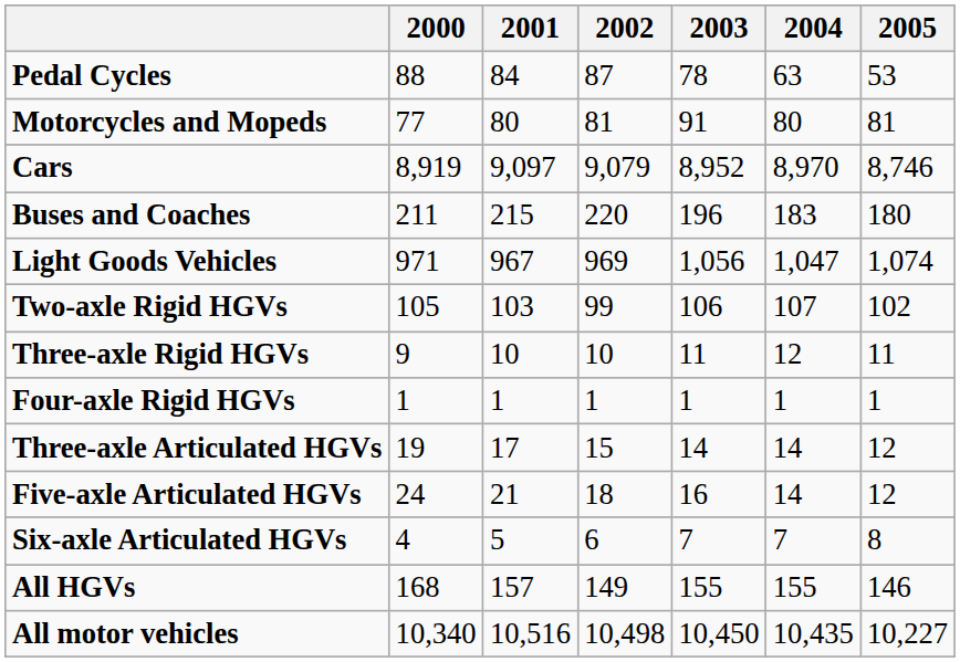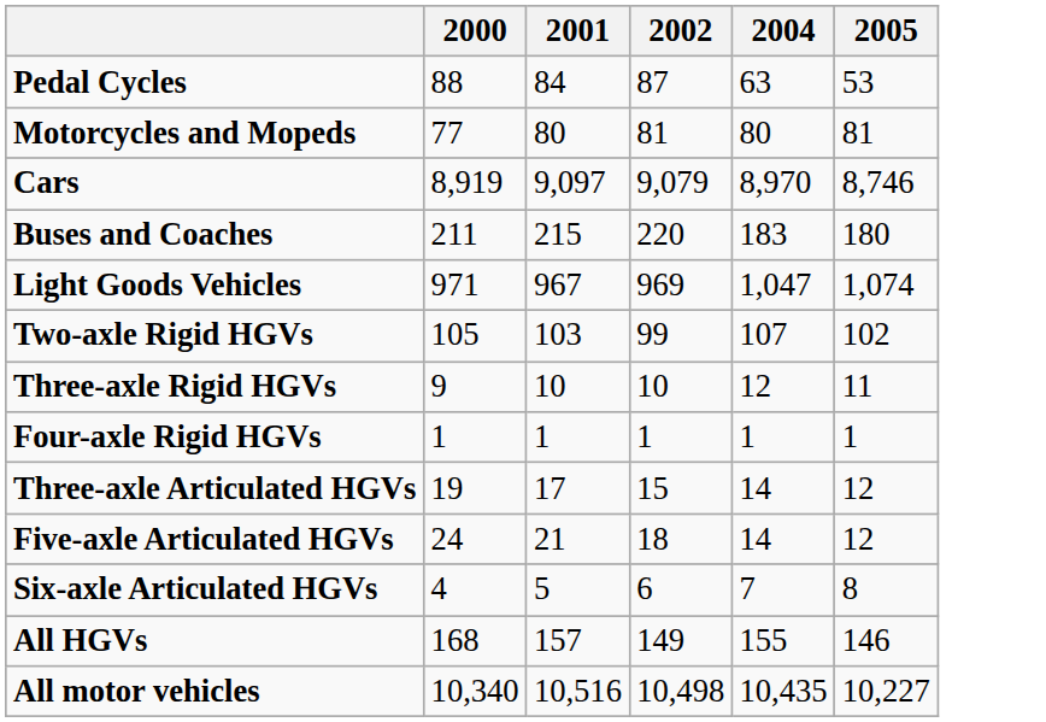- column: 2003 | 78 | 91 | 8,952 | 196 | 1,056 | 106 | 11 | 1 | 14 | 16 | 7 | 155 | 10,450
